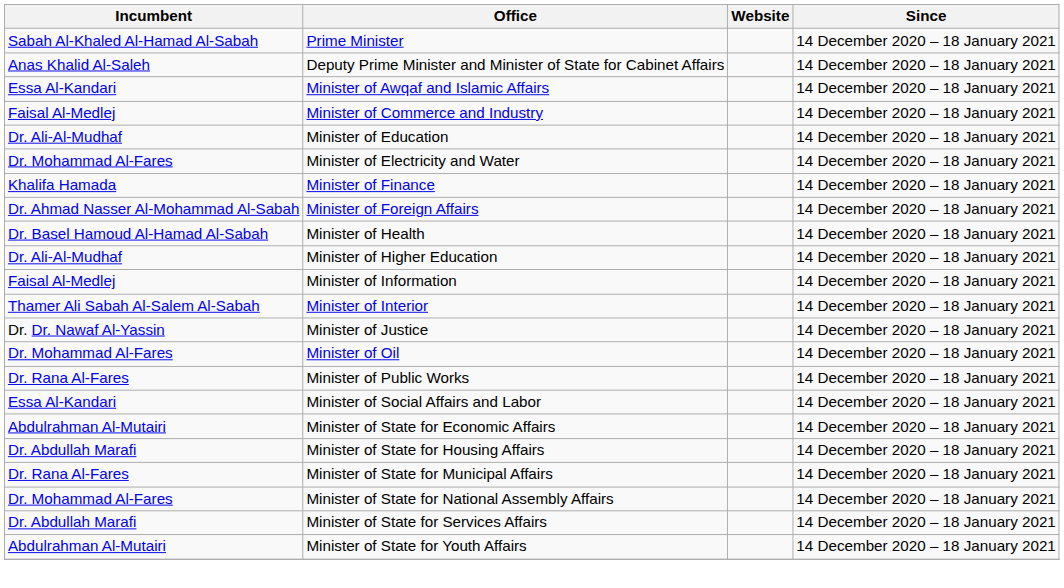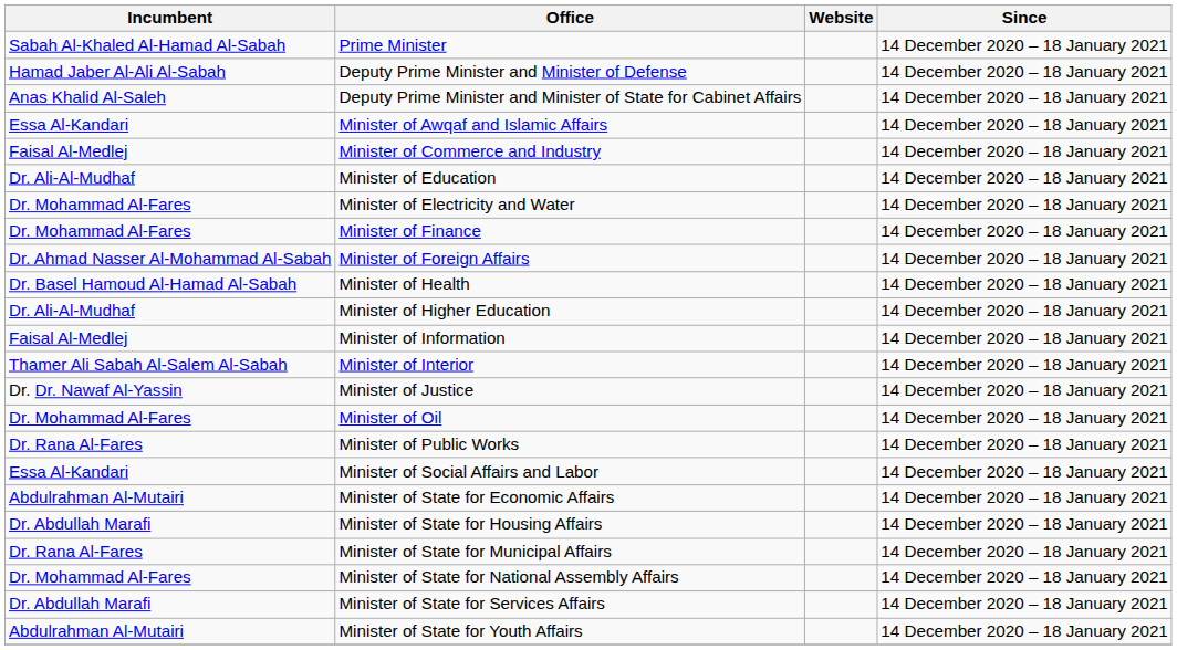+ row: Hamad Jaber Al-Ali Al-Sabah | Deputy Prime Minister and Minister of Defense | 14 December 2020 – 18 January 2021
Minister of Finance | Incumbent: Khalifa Hamada -> Dr. Mohammad Al-Fares
